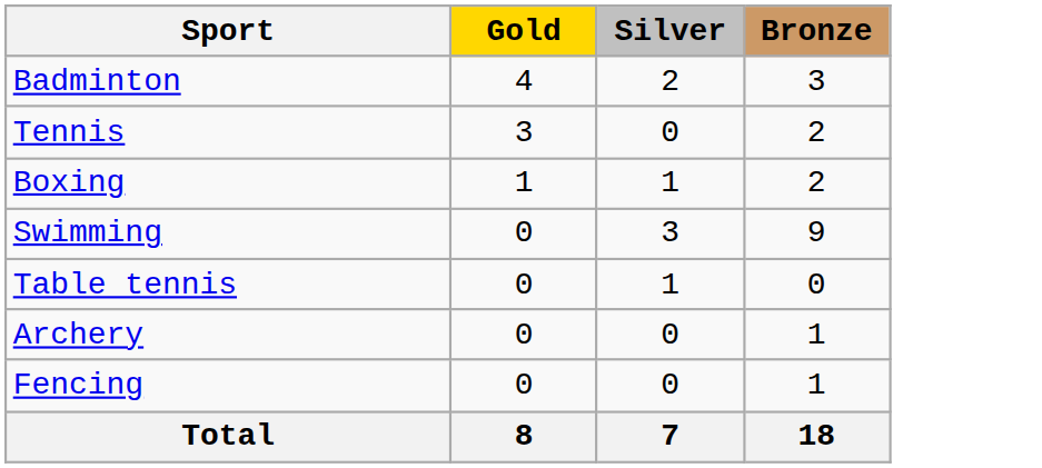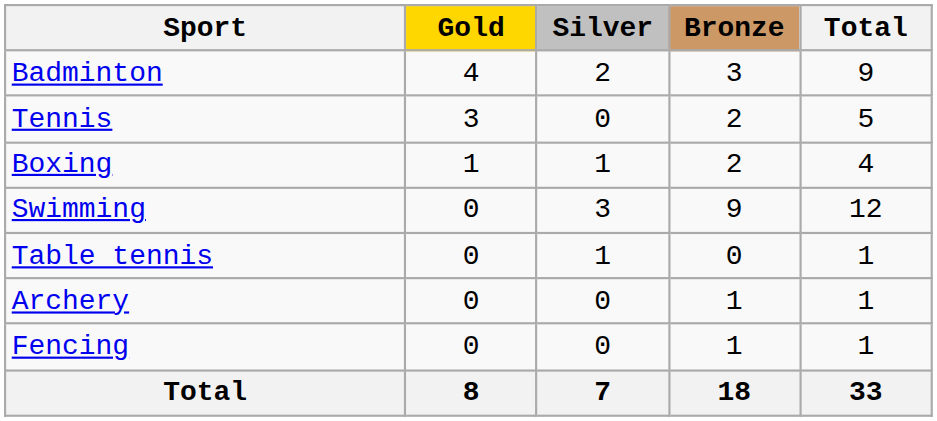+ column: Total | 9 | 5 | 4 | 12 | 1 | 1 | 1 | 33
